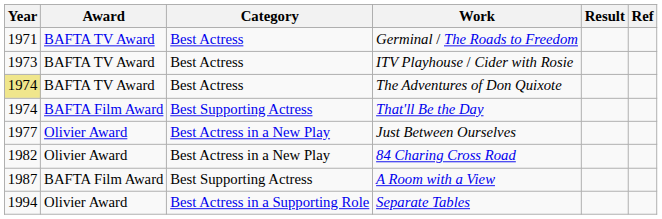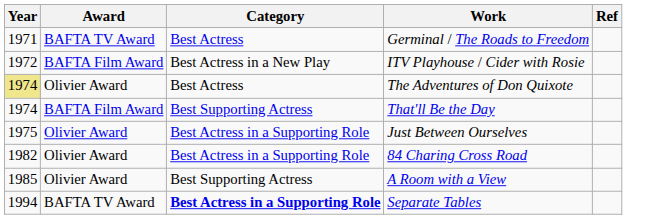- column: Result
ITV Playhouse / Cider with Rosie | Year: 1973 -> 1972
ITV Playhouse / Cider with Rosie | Award: BAFTA TV Award -> BAFTA Film Award
ITV Playhouse / Cider with Rosie | Category: Best Actress -> Best Actress in a New Play
The Adventures of Don Quixote | Award: BAFTA TV Award -> Olivier Award
Just Between Ourselves | Year: 1977 -> 1975
Just Between Ourselves | Category: Best Actress in a New Play -> Best Actress in a Supporting Role
84 Charing Cross Road | Category: Best Actress in a New Play -> Best Actress in a Supporting Role
A Room with a View | Year: 1987 -> 1985
A Room with a View | Award: BAFTA Film Award -> Olivier Award
Separate Tables | Award: Olivier Award -> BAFTA TV Award
Separate Tables | Category: normal -> bold
